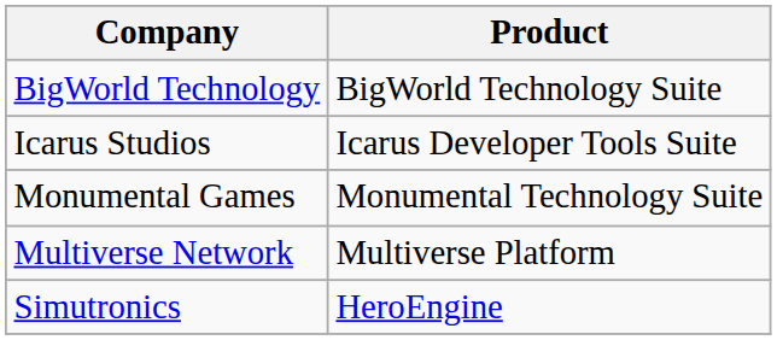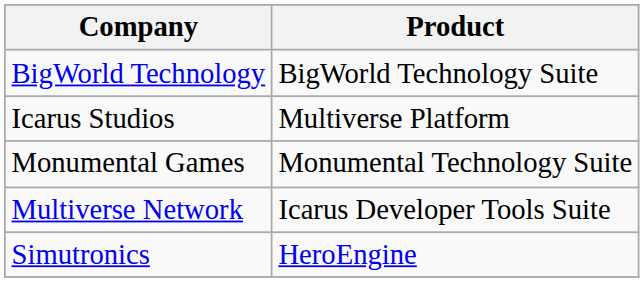Icarus Studios | Product: Icarus Developer Tools Suite -> Multiverse Platform
Multiverse Network | Product: Multiverse Platform -> Icarus Developer Tools Suite
